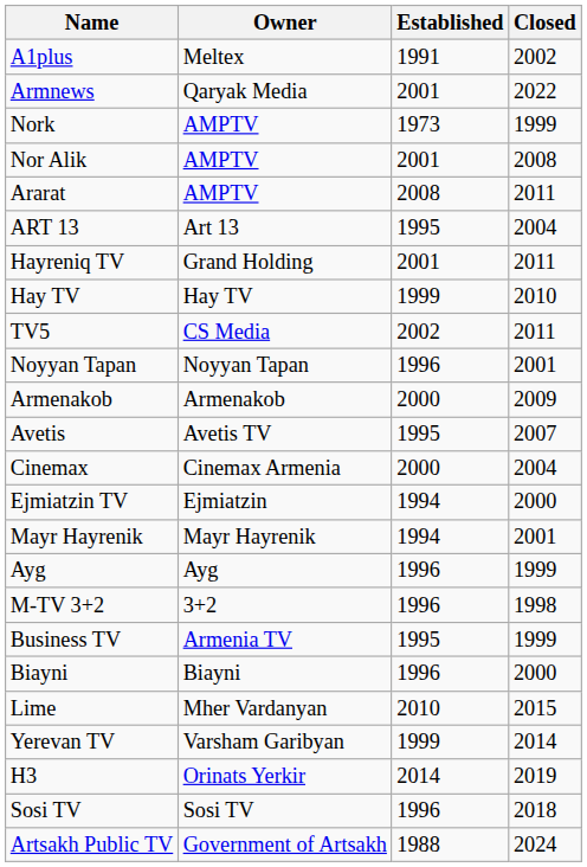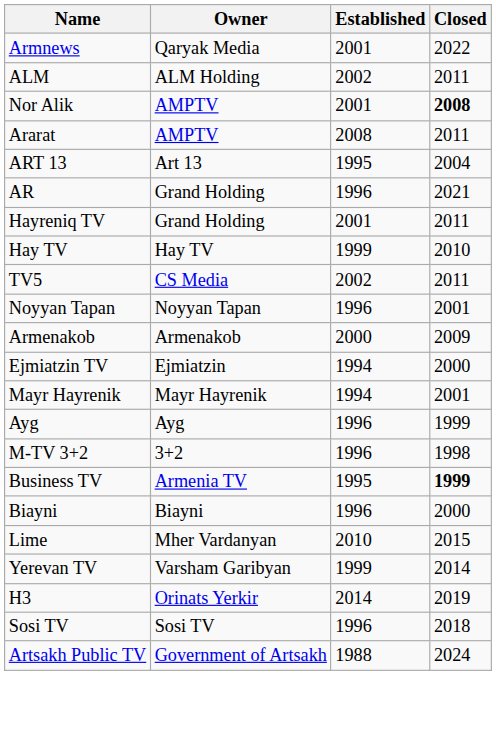- row: A1plus | Meltex | 1991 | 2002
+ row: ALM | ALM Holding | 2002 | 2011
- row: Nork | AMPTV | 1973 | 1999
Nor Alik | Closed: normal -> bold
+ row: AR | Grand Holding | 1996 | 2021
- row: Avetis | Avetis TV | 1995 | 2007
- row: Cinemax | Cinemax Armenia | 2000 | 2004
Business TV | Closed: normal -> bold
